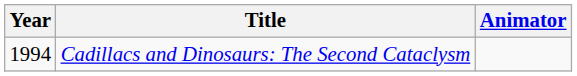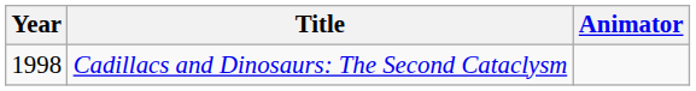Cadillacs and Dinosaurs: The Second Cataclysm | Year: 1994 -> 1998
